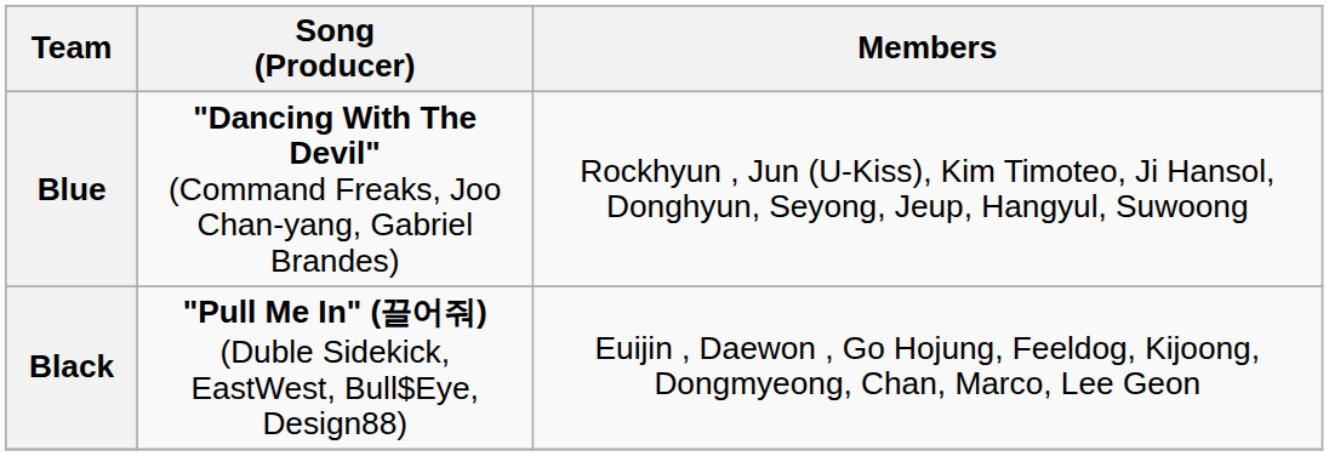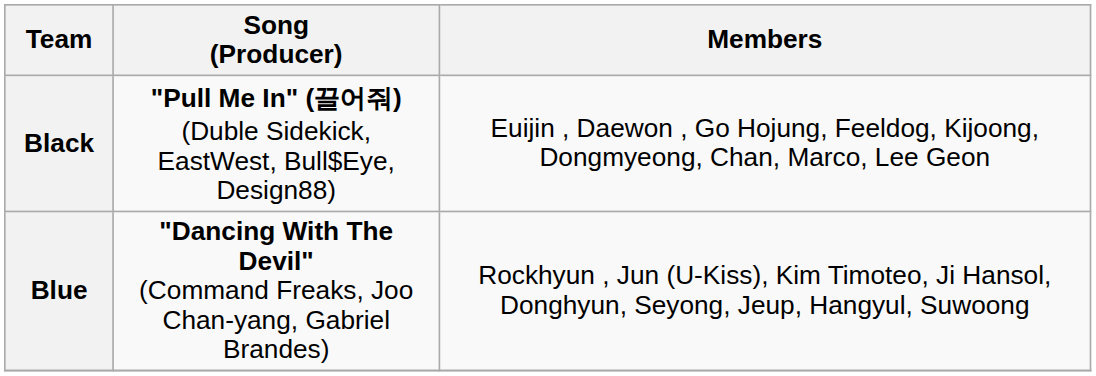rows swapped: Blue <-> Black
